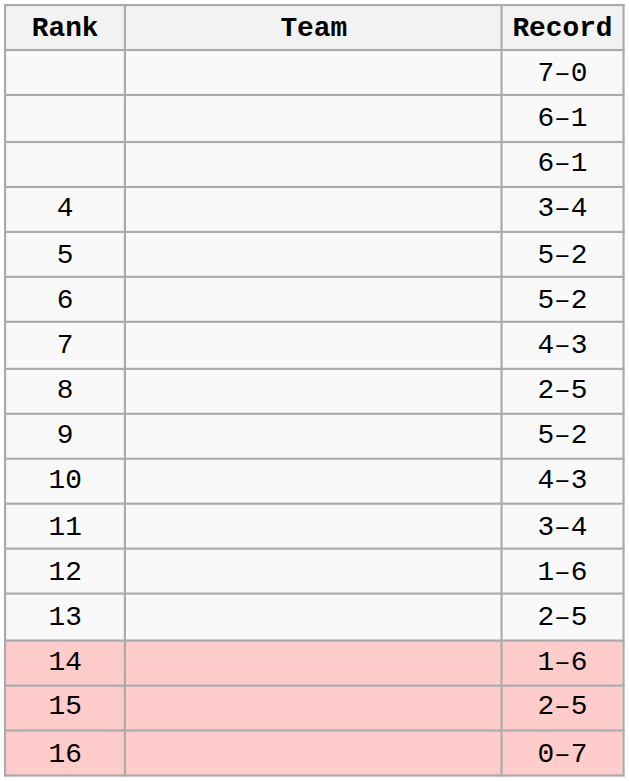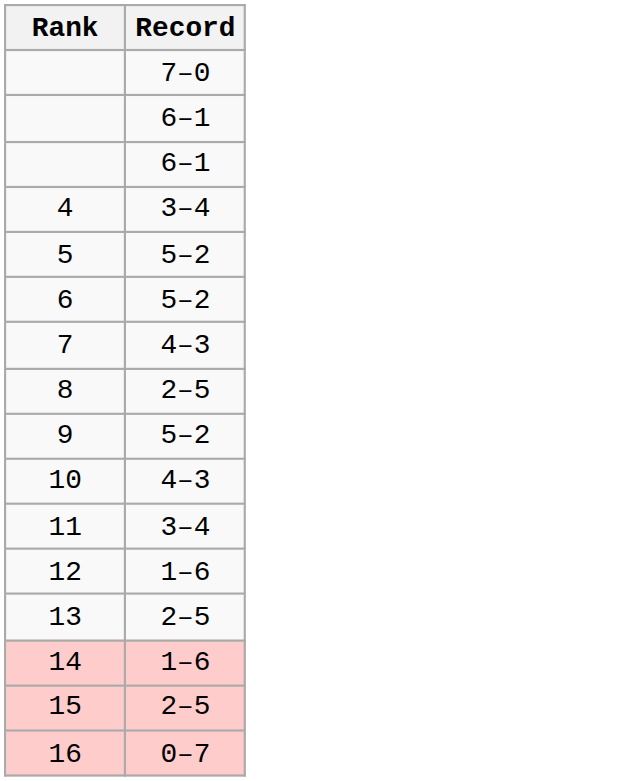- column: Team
